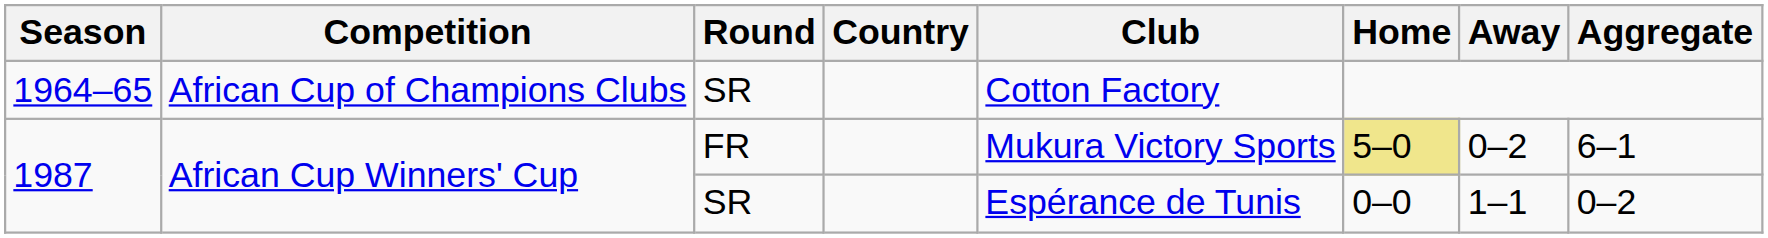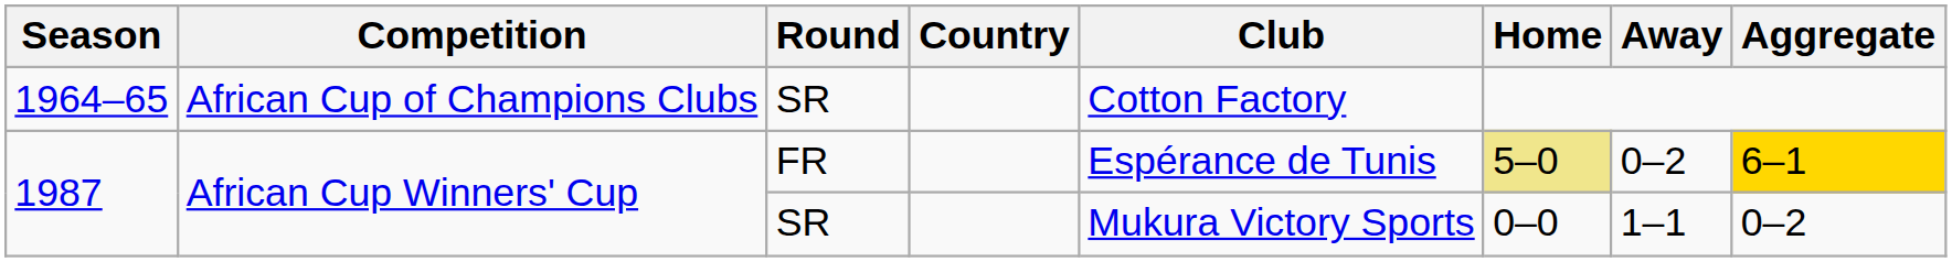1987 / FR | Club: Mukura Victory Sports -> Espérance de Tunis
1987 / FR | Aggregate: no background -> gold background
1987 / SR | Club: Espérance de Tunis -> Mukura Victory Sports
